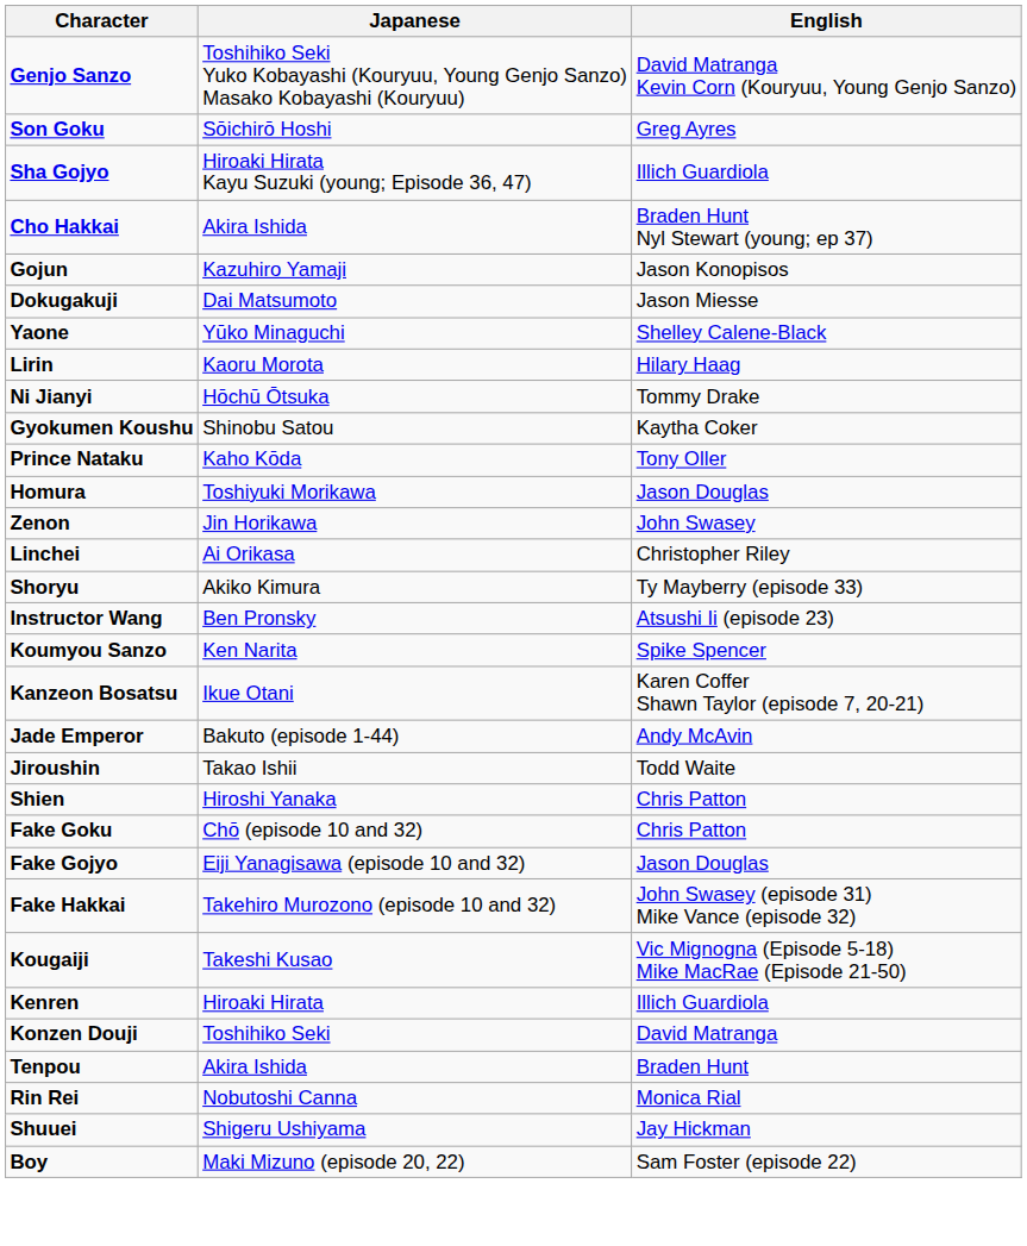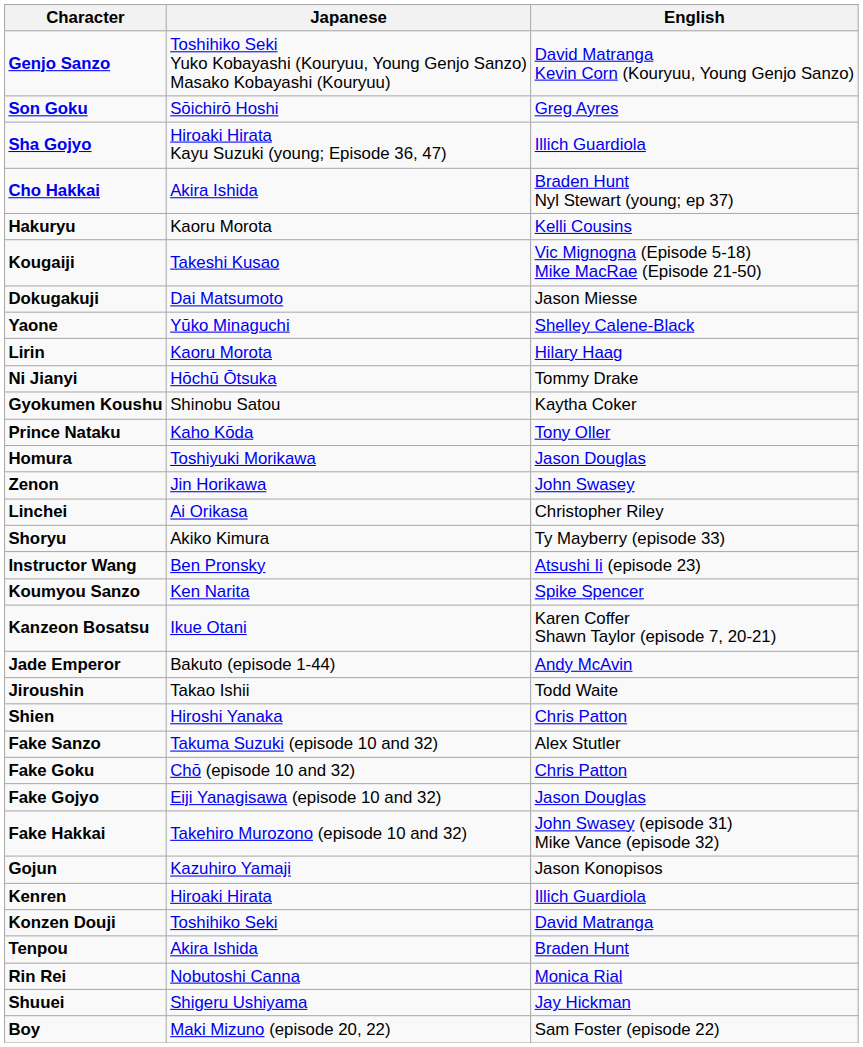+ row: Hakuryu | Kaoru Morota | Kelli Cousins
rows swapped: Kougaiji <-> Gojun
+ row: Fake Sanzo | Takuma Suzuki (episode 10 and 32) | Alex Stutler
